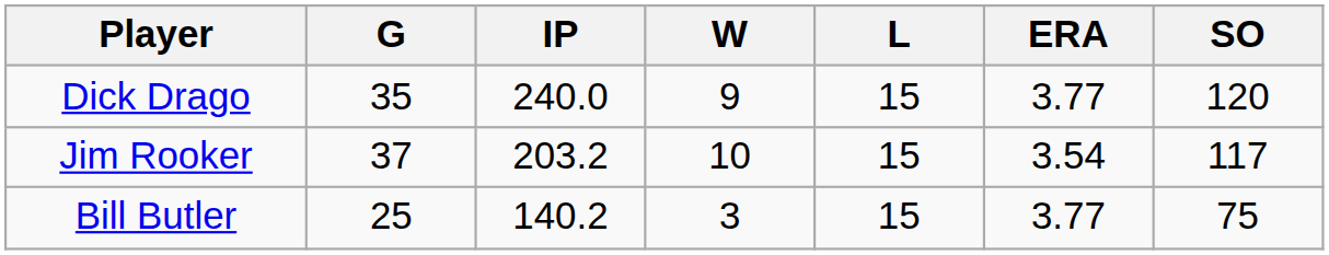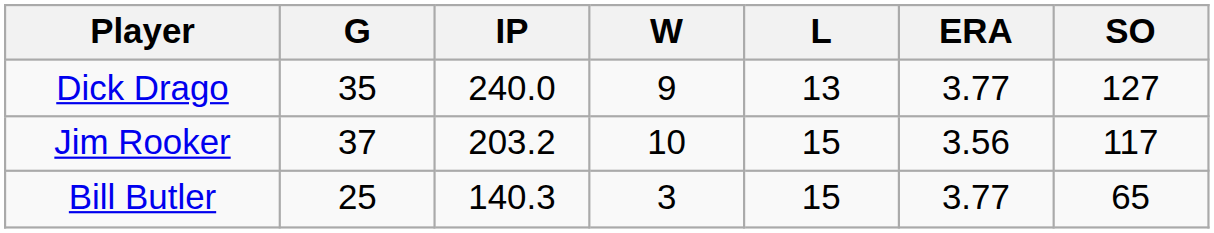Dick Drago | L: 15 -> 13
Dick Drago | SO: 120 -> 127
Jim Rooker | ERA: 3.54 -> 3.56
Bill Butler | IP: 140.2 -> 140.3
Bill Butler | SO: 75 -> 65
